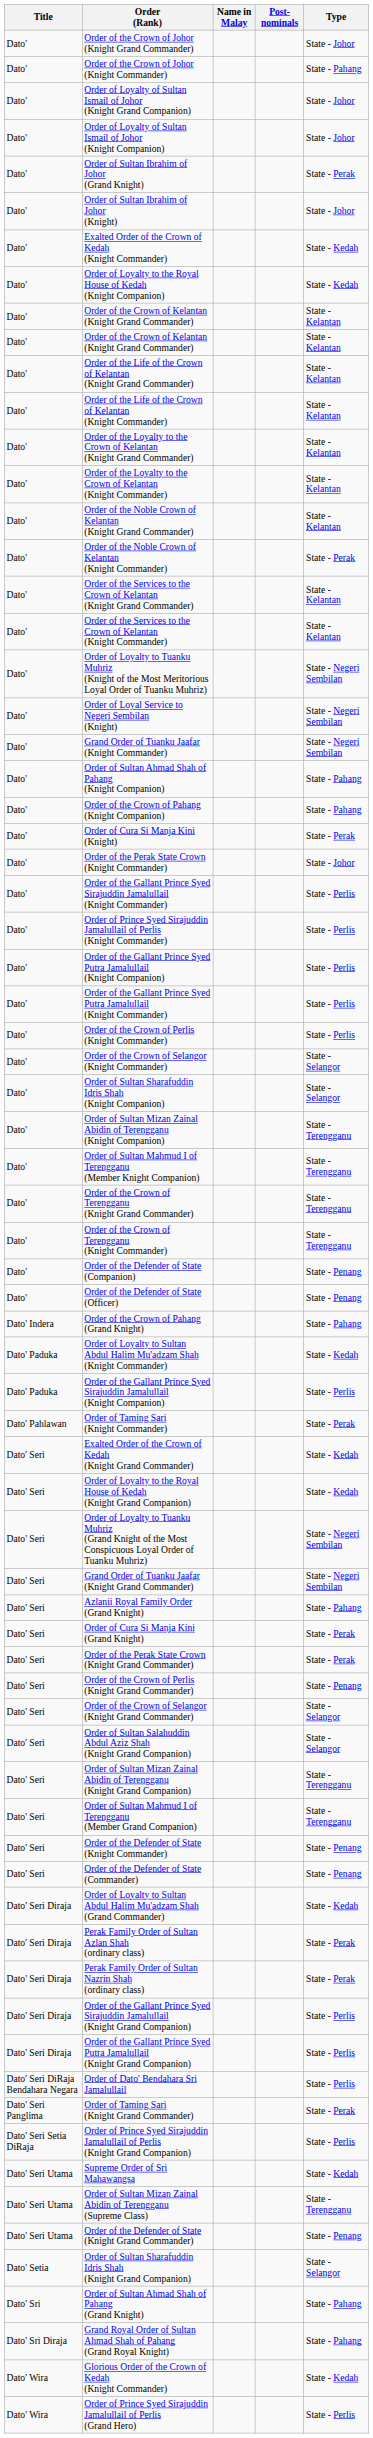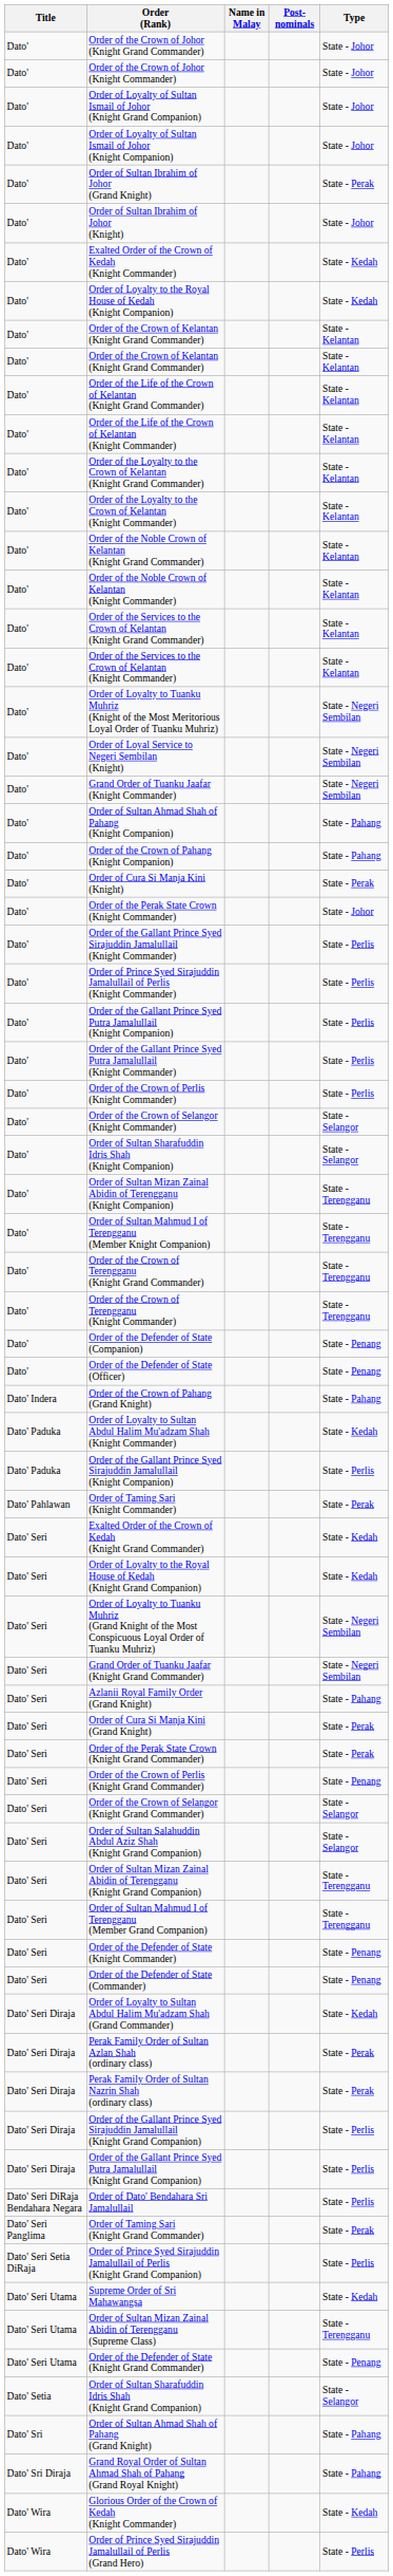Order of the Crown of Johor (Knight Commander) | Type: State - Pahang -> State - Johor
Order of the Noble Crown of Kelantan (Knight Commander) | Type: State - Perak -> State - Kelantan
